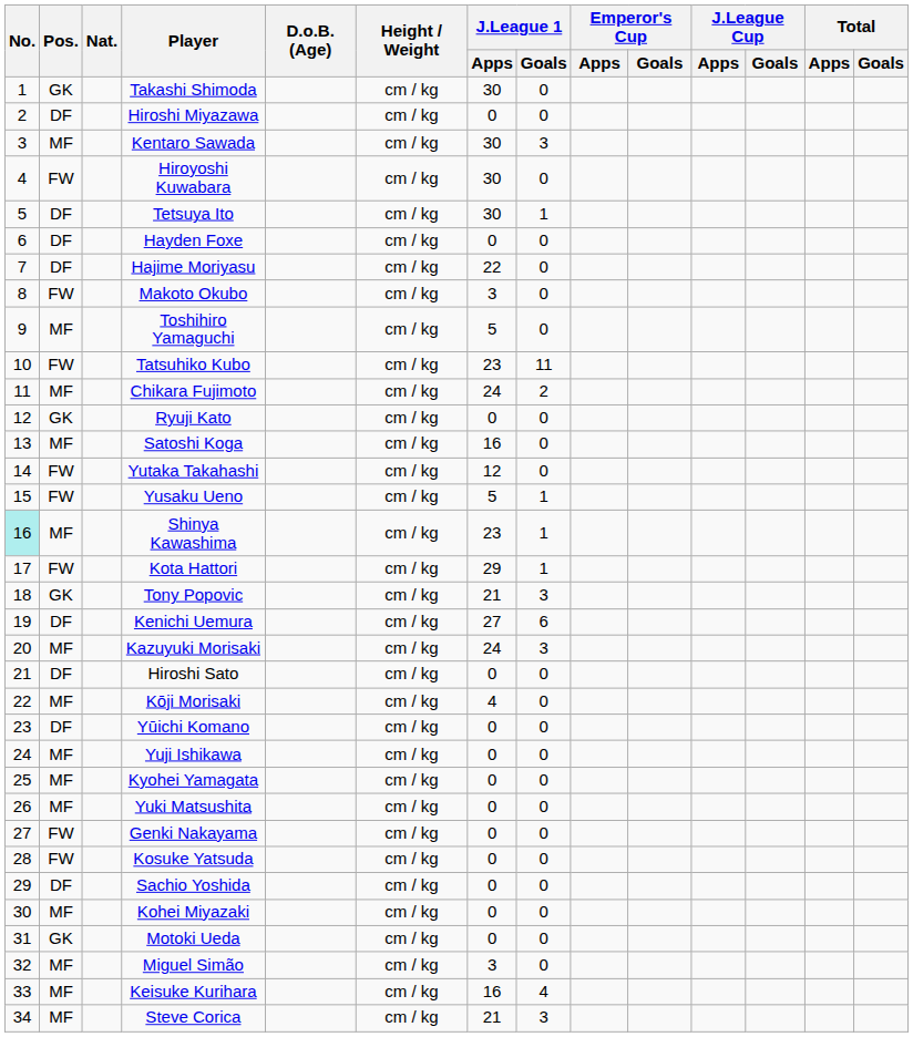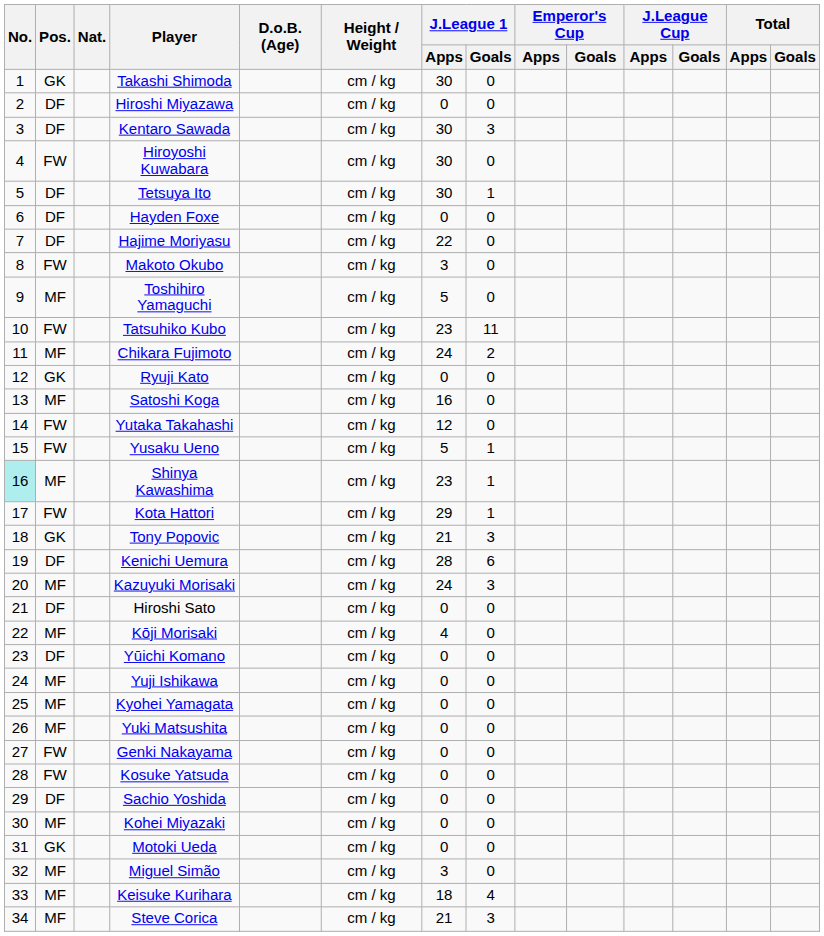Kentaro Sawada | Pos.: MF -> DF
Kenichi Uemura | J.League 1 / Apps: 27 -> 28
Keisuke Kurihara | J.League 1 / Apps: 16 -> 18
